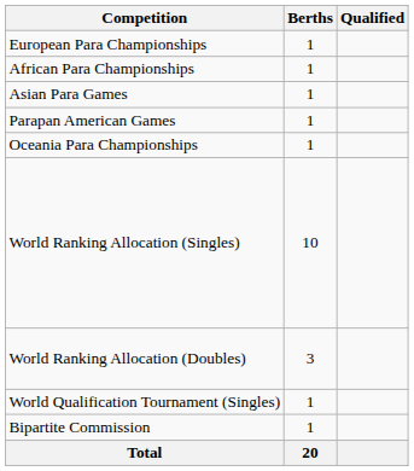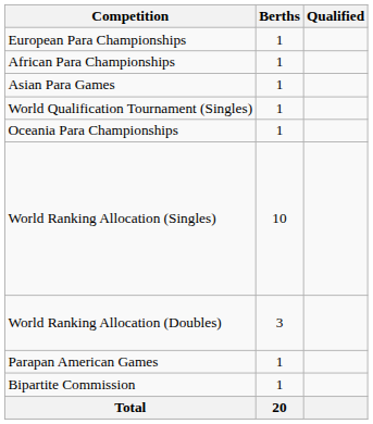rows swapped: Parapan American Games <-> World Qualification Tournament (Singles)
